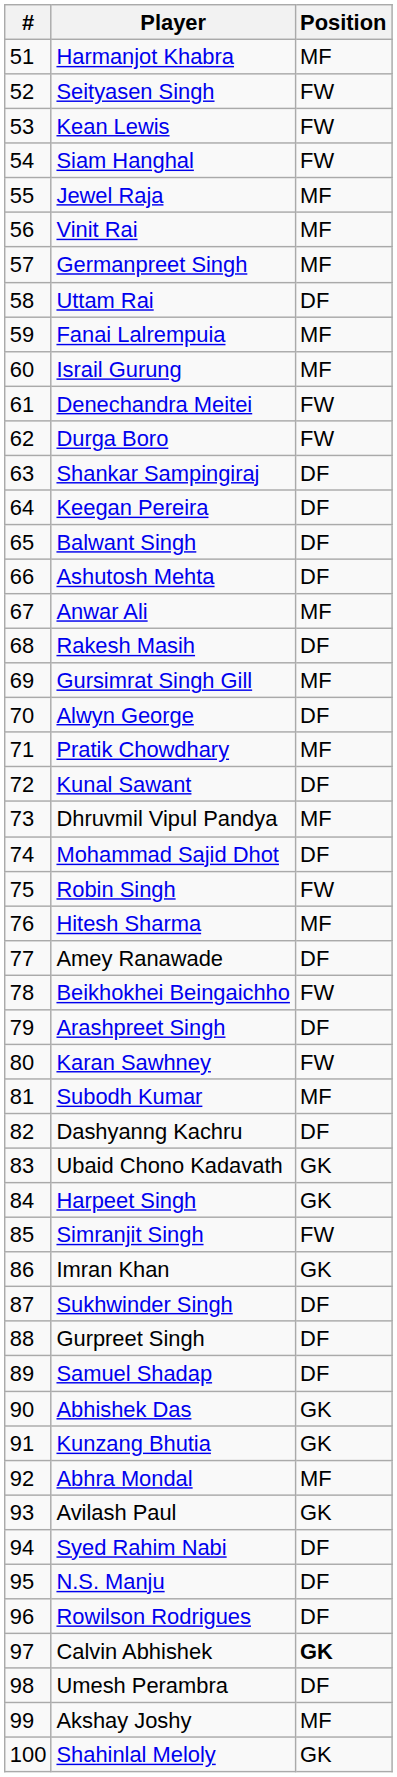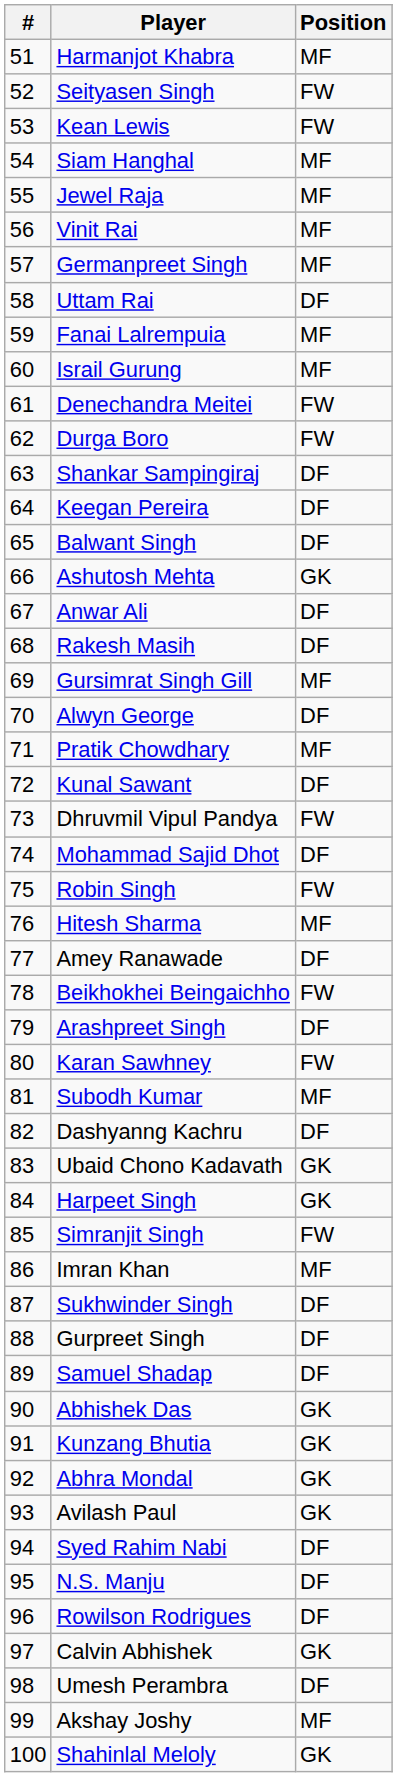Siam Hanghal | Position: FW -> MF
Ashutosh Mehta | Position: DF -> GK
Anwar Ali | Position: MF -> DF
Dhruvmil Vipul Pandya | Position: MF -> FW
Imran Khan | Position: GK -> MF
Abhra Mondal | Position: MF -> GK
Calvin Abhishek | Position: bold -> normal
